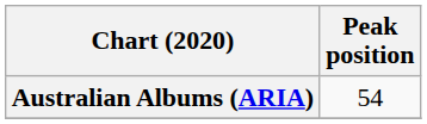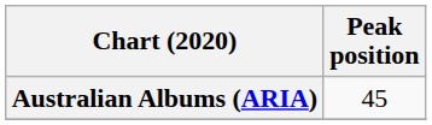Australian Albums (ARIA) | Peak position: 54 -> 45
